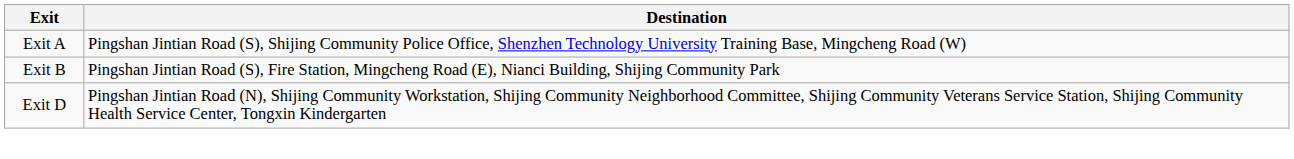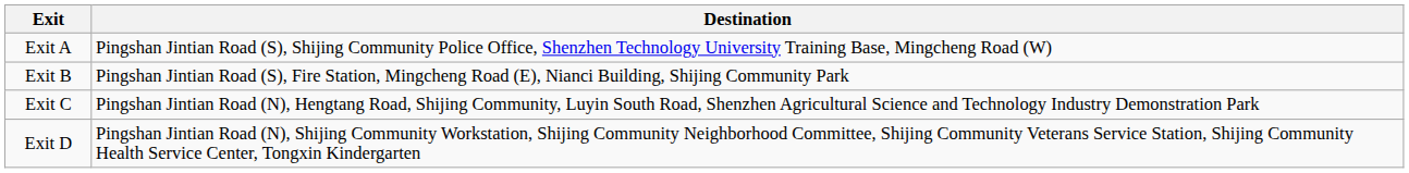+ row: Exit C | Pingshan Jintian Road (N), Hengtang Road, Shijing Community, Luyin South Road, Shenzhen Agricultural Science and Technology Industry Demonstration Park
